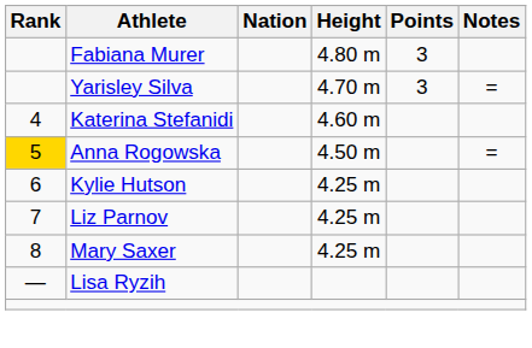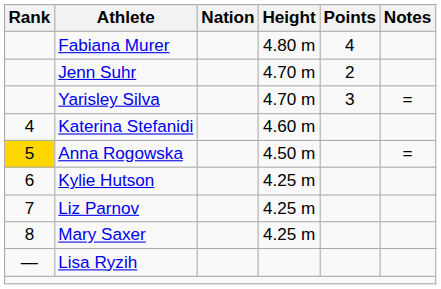Fabiana Murer | Points: 3 -> 4
+ row: Jenn Suhr | 4.70 m | 2
